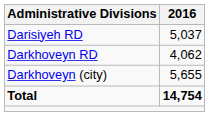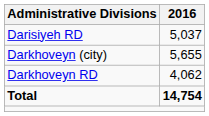rows swapped: Darkhoveyn RD <-> Darkhoveyn (city)
